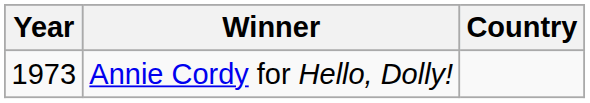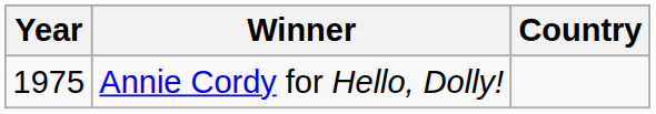Annie Cordy for Hello, Dolly! | Year: 1973 -> 1975
